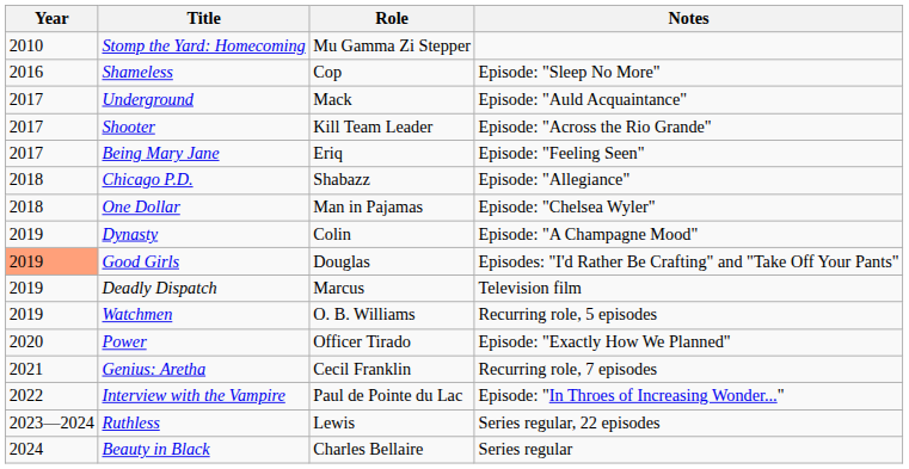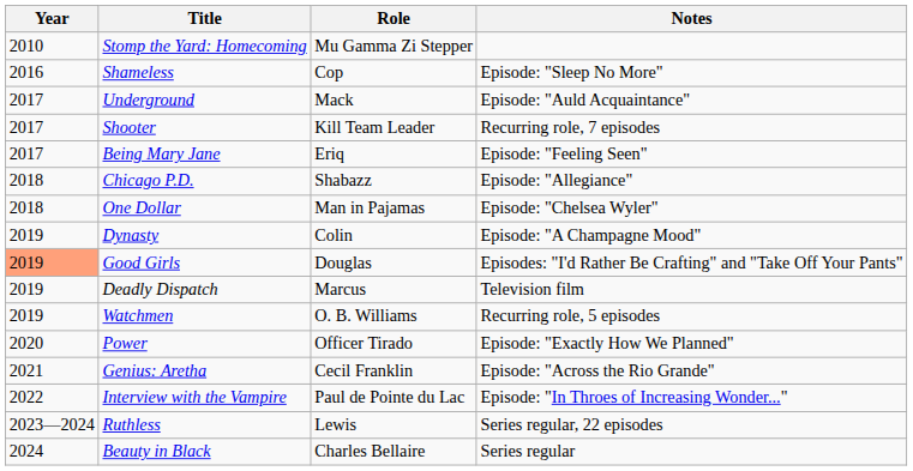Shooter | Notes: Episode: "Across the Rio Grande" -> Recurring role, 7 episodes
Genius: Aretha | Notes: Recurring role, 7 episodes -> Episode: "Across the Rio Grande"
